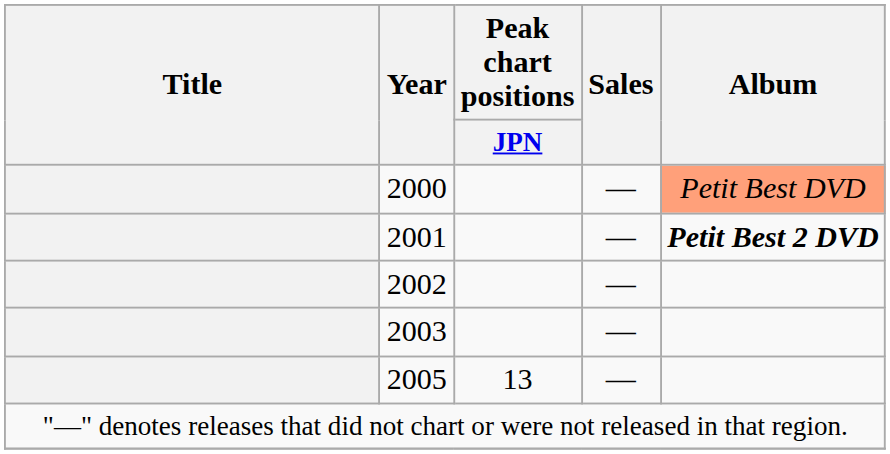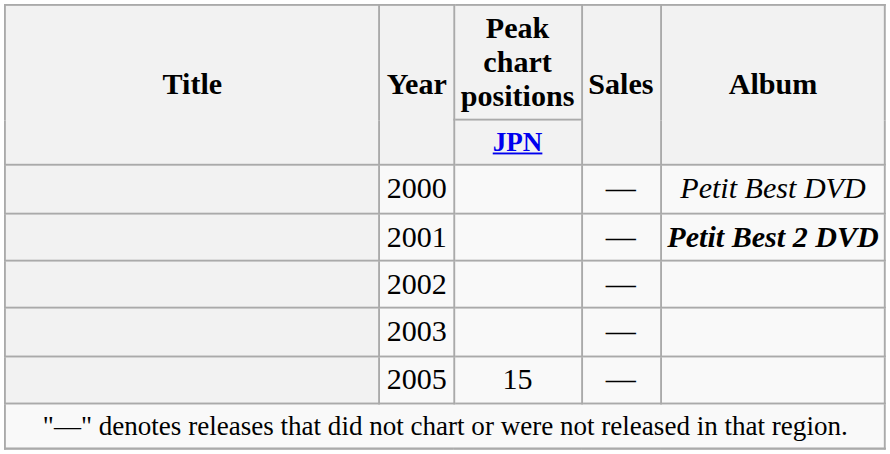2000 | Album: lightsalmon background -> no background
2005 | Peak chart positions / JPN: 13 -> 15
